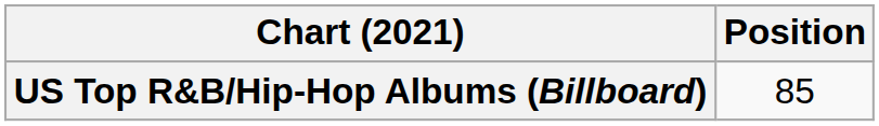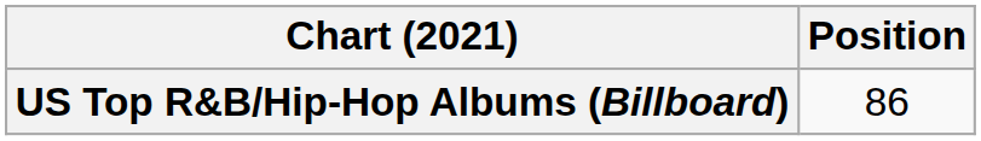US Top R&B/Hip-Hop Albums (Billboard) | Position: 85 -> 86
